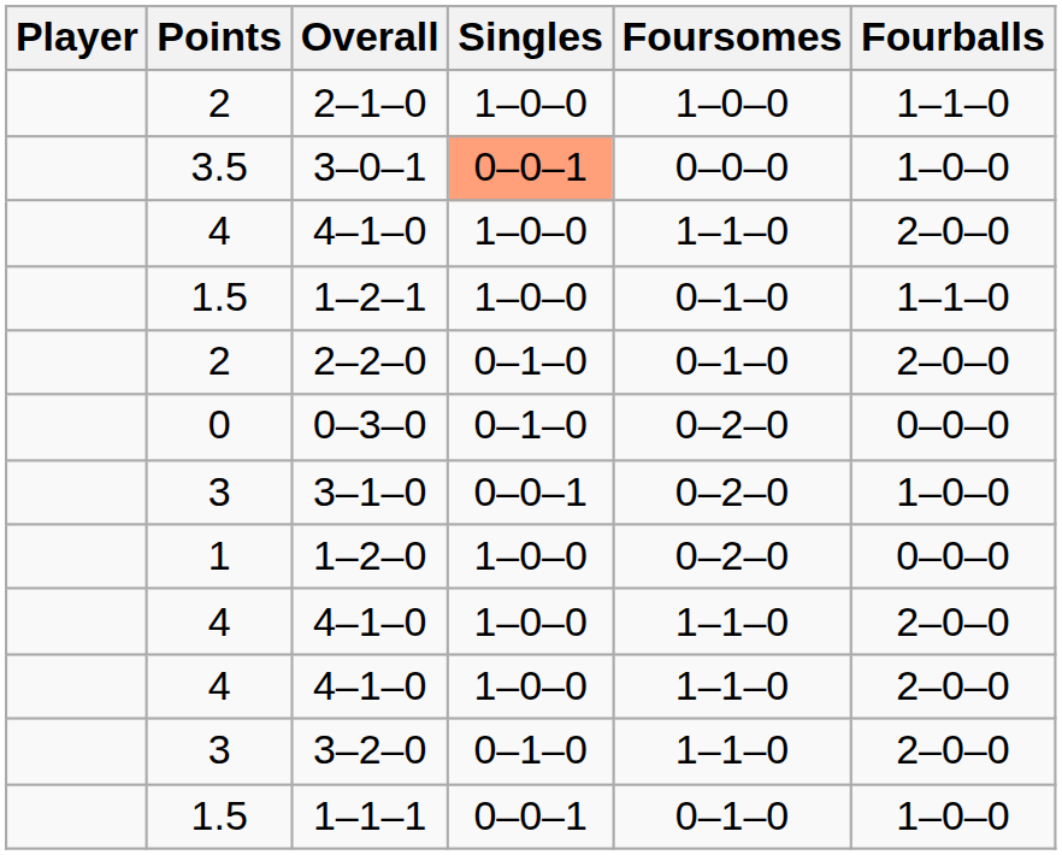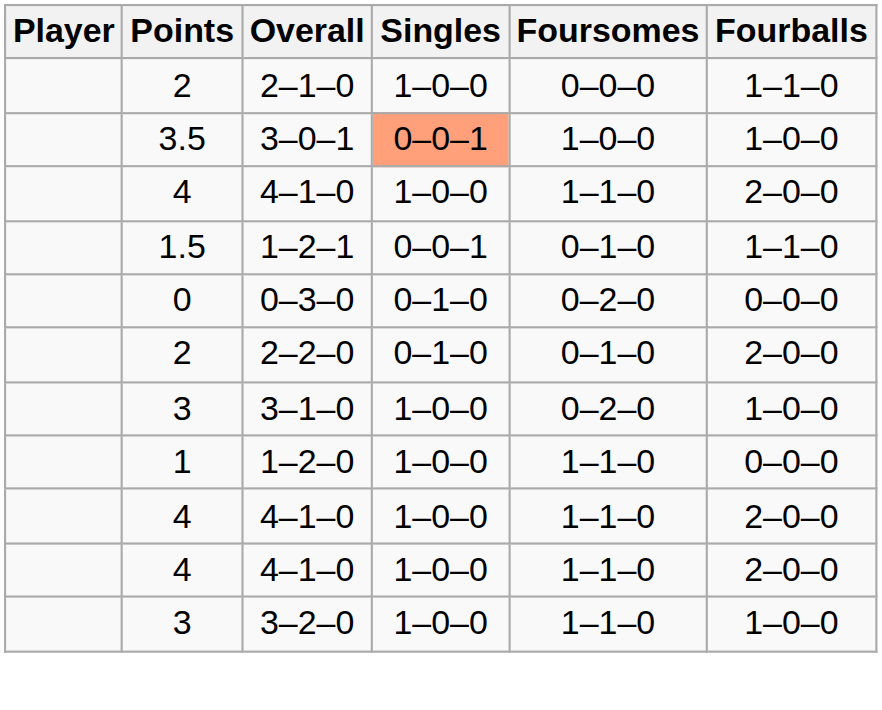2–1–0 | Foursomes: 1–0–0 -> 0–0–0
3–0–1 | Foursomes: 0–0–0 -> 1–0–0
1–2–1 | Singles: 1–0–0 -> 0–0–1
rows swapped: 2–2–0 <-> 0–3–0
3–1–0 | Singles: 0–0–1 -> 1–0–0
1–2–0 | Foursomes: 0–2–0 -> 1–1–0
3–2–0 | Singles: 0–1–0 -> 1–0–0
3–2–0 | Fourballs: 2–0–0 -> 1–0–0
- row: 1.5 | 1–1–1 | 0–0–1 | 0–1–0 | 1–0–0
